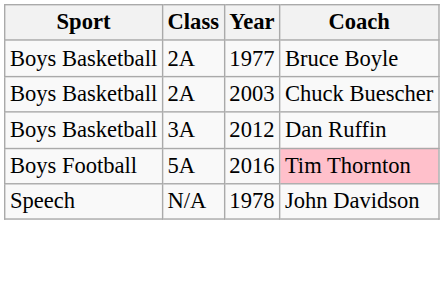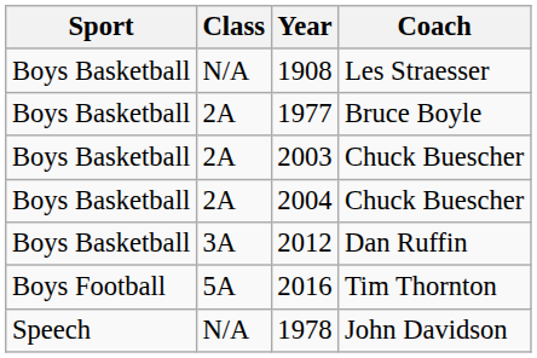+ row: Boys Basketball | N/A | 1908 | Les Straesser
+ row: Boys Basketball | 2A | 2004 | Chuck Buescher
2016 | Coach: pink background -> no background
